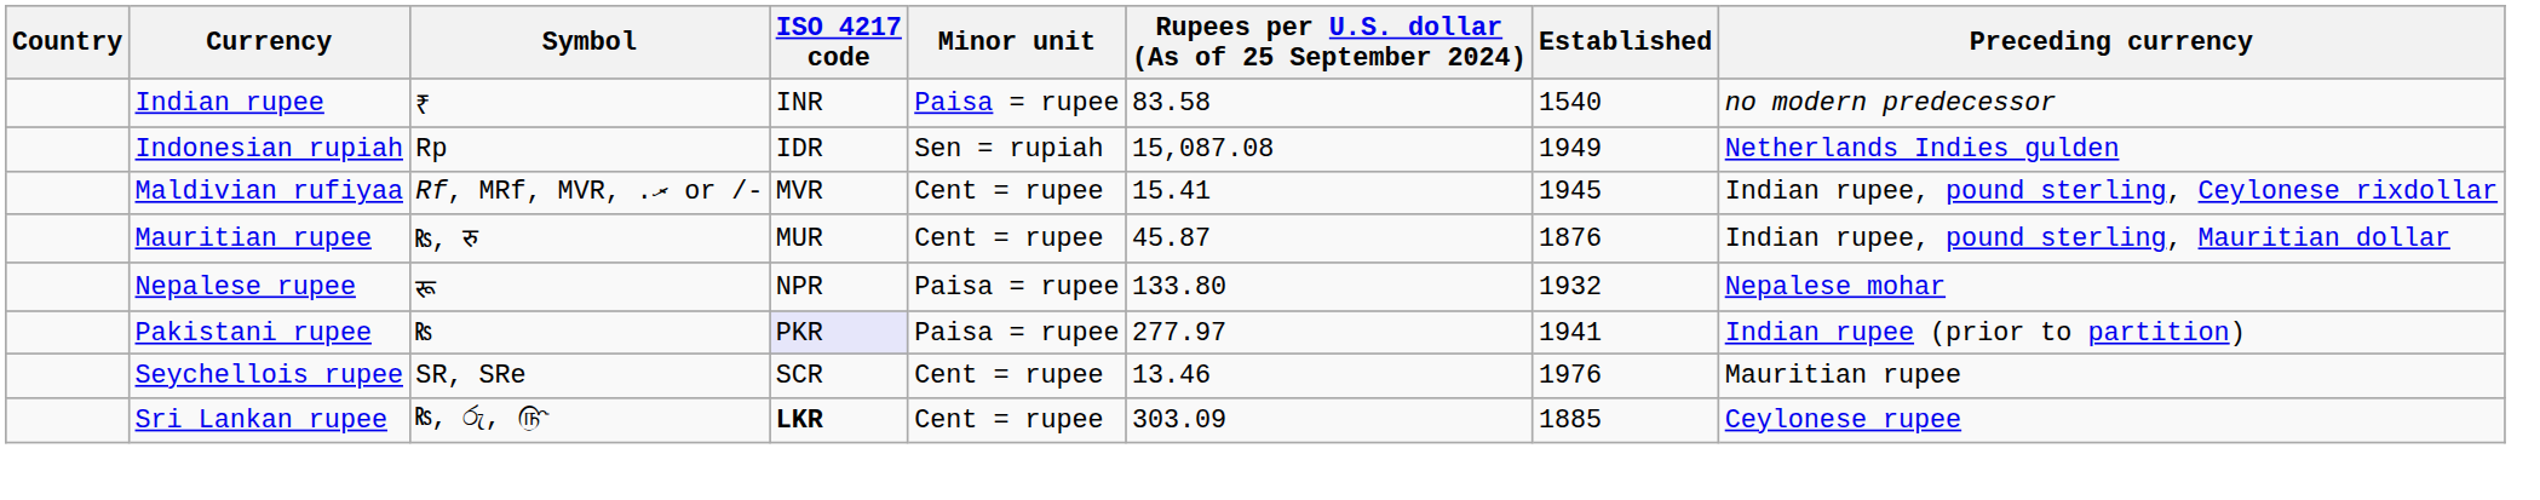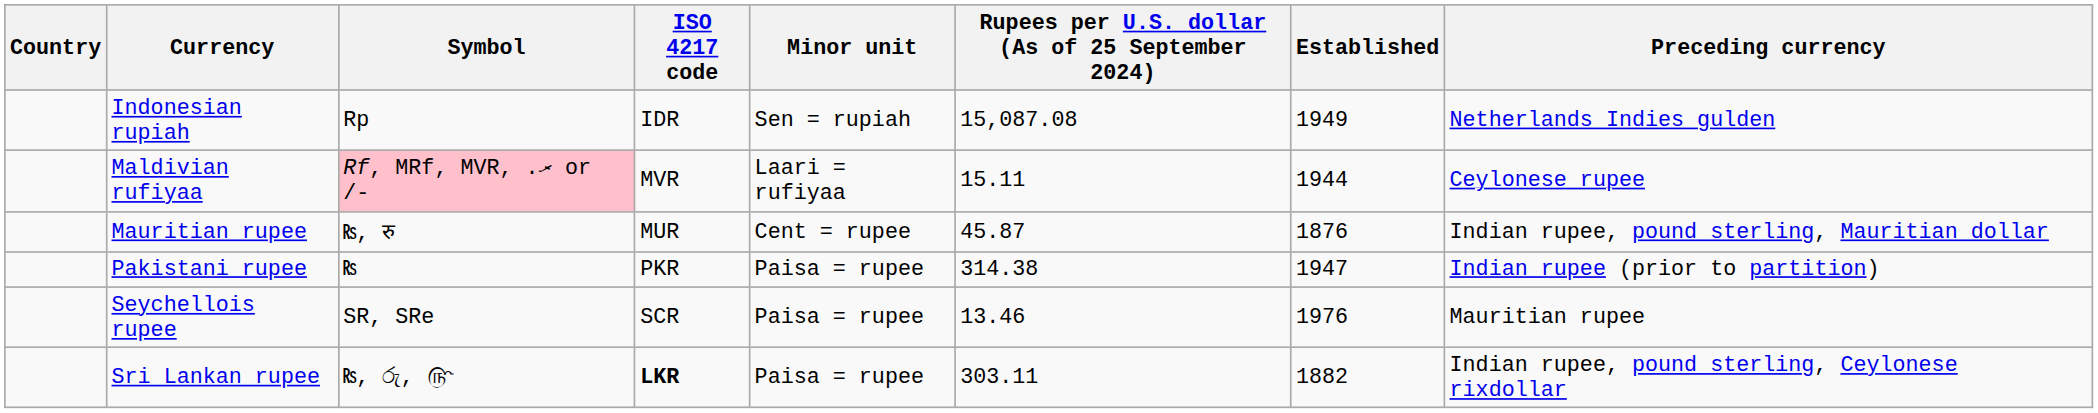- row: Indian rupee | ₹ | INR | Paisa = rupee | 83.58 | 1540 | no modern predecessor
Maldivian rufiyaa | Symbol: no background -> pink background
Maldivian rufiyaa | Minor unit: Cent = rupee -> Laari = rufiyaa
Maldivian rufiyaa | Rupees per U.S. dollar (As of 25 September 2024): 15.41 -> 15.11
Maldivian rufiyaa | Established: 1945 -> 1944
Maldivian rufiyaa | Preceding currency: Indian rupee, pound sterling, Ceylonese rixdollar -> Ceylonese rupee
- row: Nepalese rupee | रू | NPR | Paisa = rupee | 133.80 | 1932 | Nepalese mohar
Pakistani rupee | ISO 4217 code: lavender background -> no background
Pakistani rupee | Rupees per U.S. dollar (As of 25 September 2024): 277.97 -> 314.38
Pakistani rupee | Established: 1941 -> 1947
Seychellois rupee | Minor unit: Cent = rupee -> Paisa = rupee
Sri Lankan rupee | Minor unit: Cent = rupee -> Paisa = rupee
Sri Lankan rupee | Rupees per U.S. dollar (As of 25 September 2024): 303.09 -> 303.11
Sri Lankan rupee | Established: 1885 -> 1882
Sri Lankan rupee | Preceding currency: Ceylonese rupee -> Indian rupee, pound sterling, Ceylonese rixdollar
